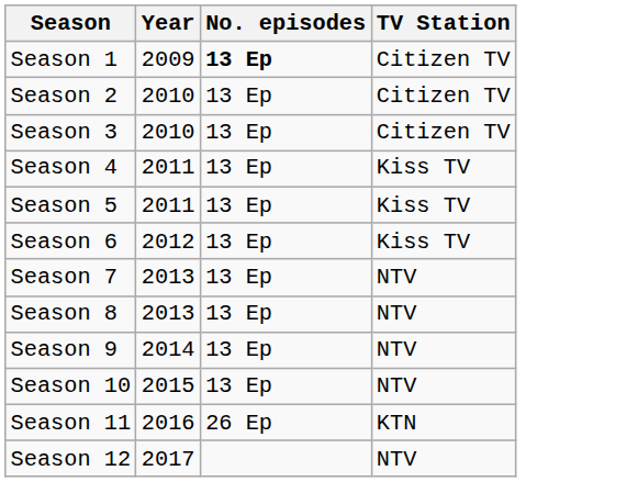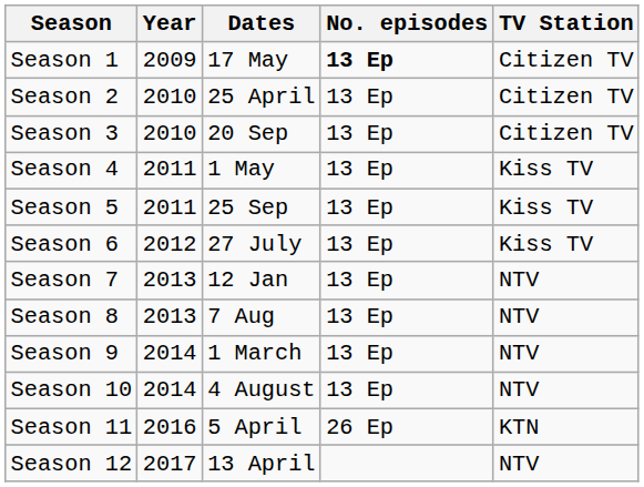+ column: Dates | 17 May | 25 April | 20 Sep | 1 May | 25 Sep | 27 July | 12 Jan | 7 Aug | 1 March | 4 August | 5 April | 13 April
Season 10 | Year: 2015 -> 2014
